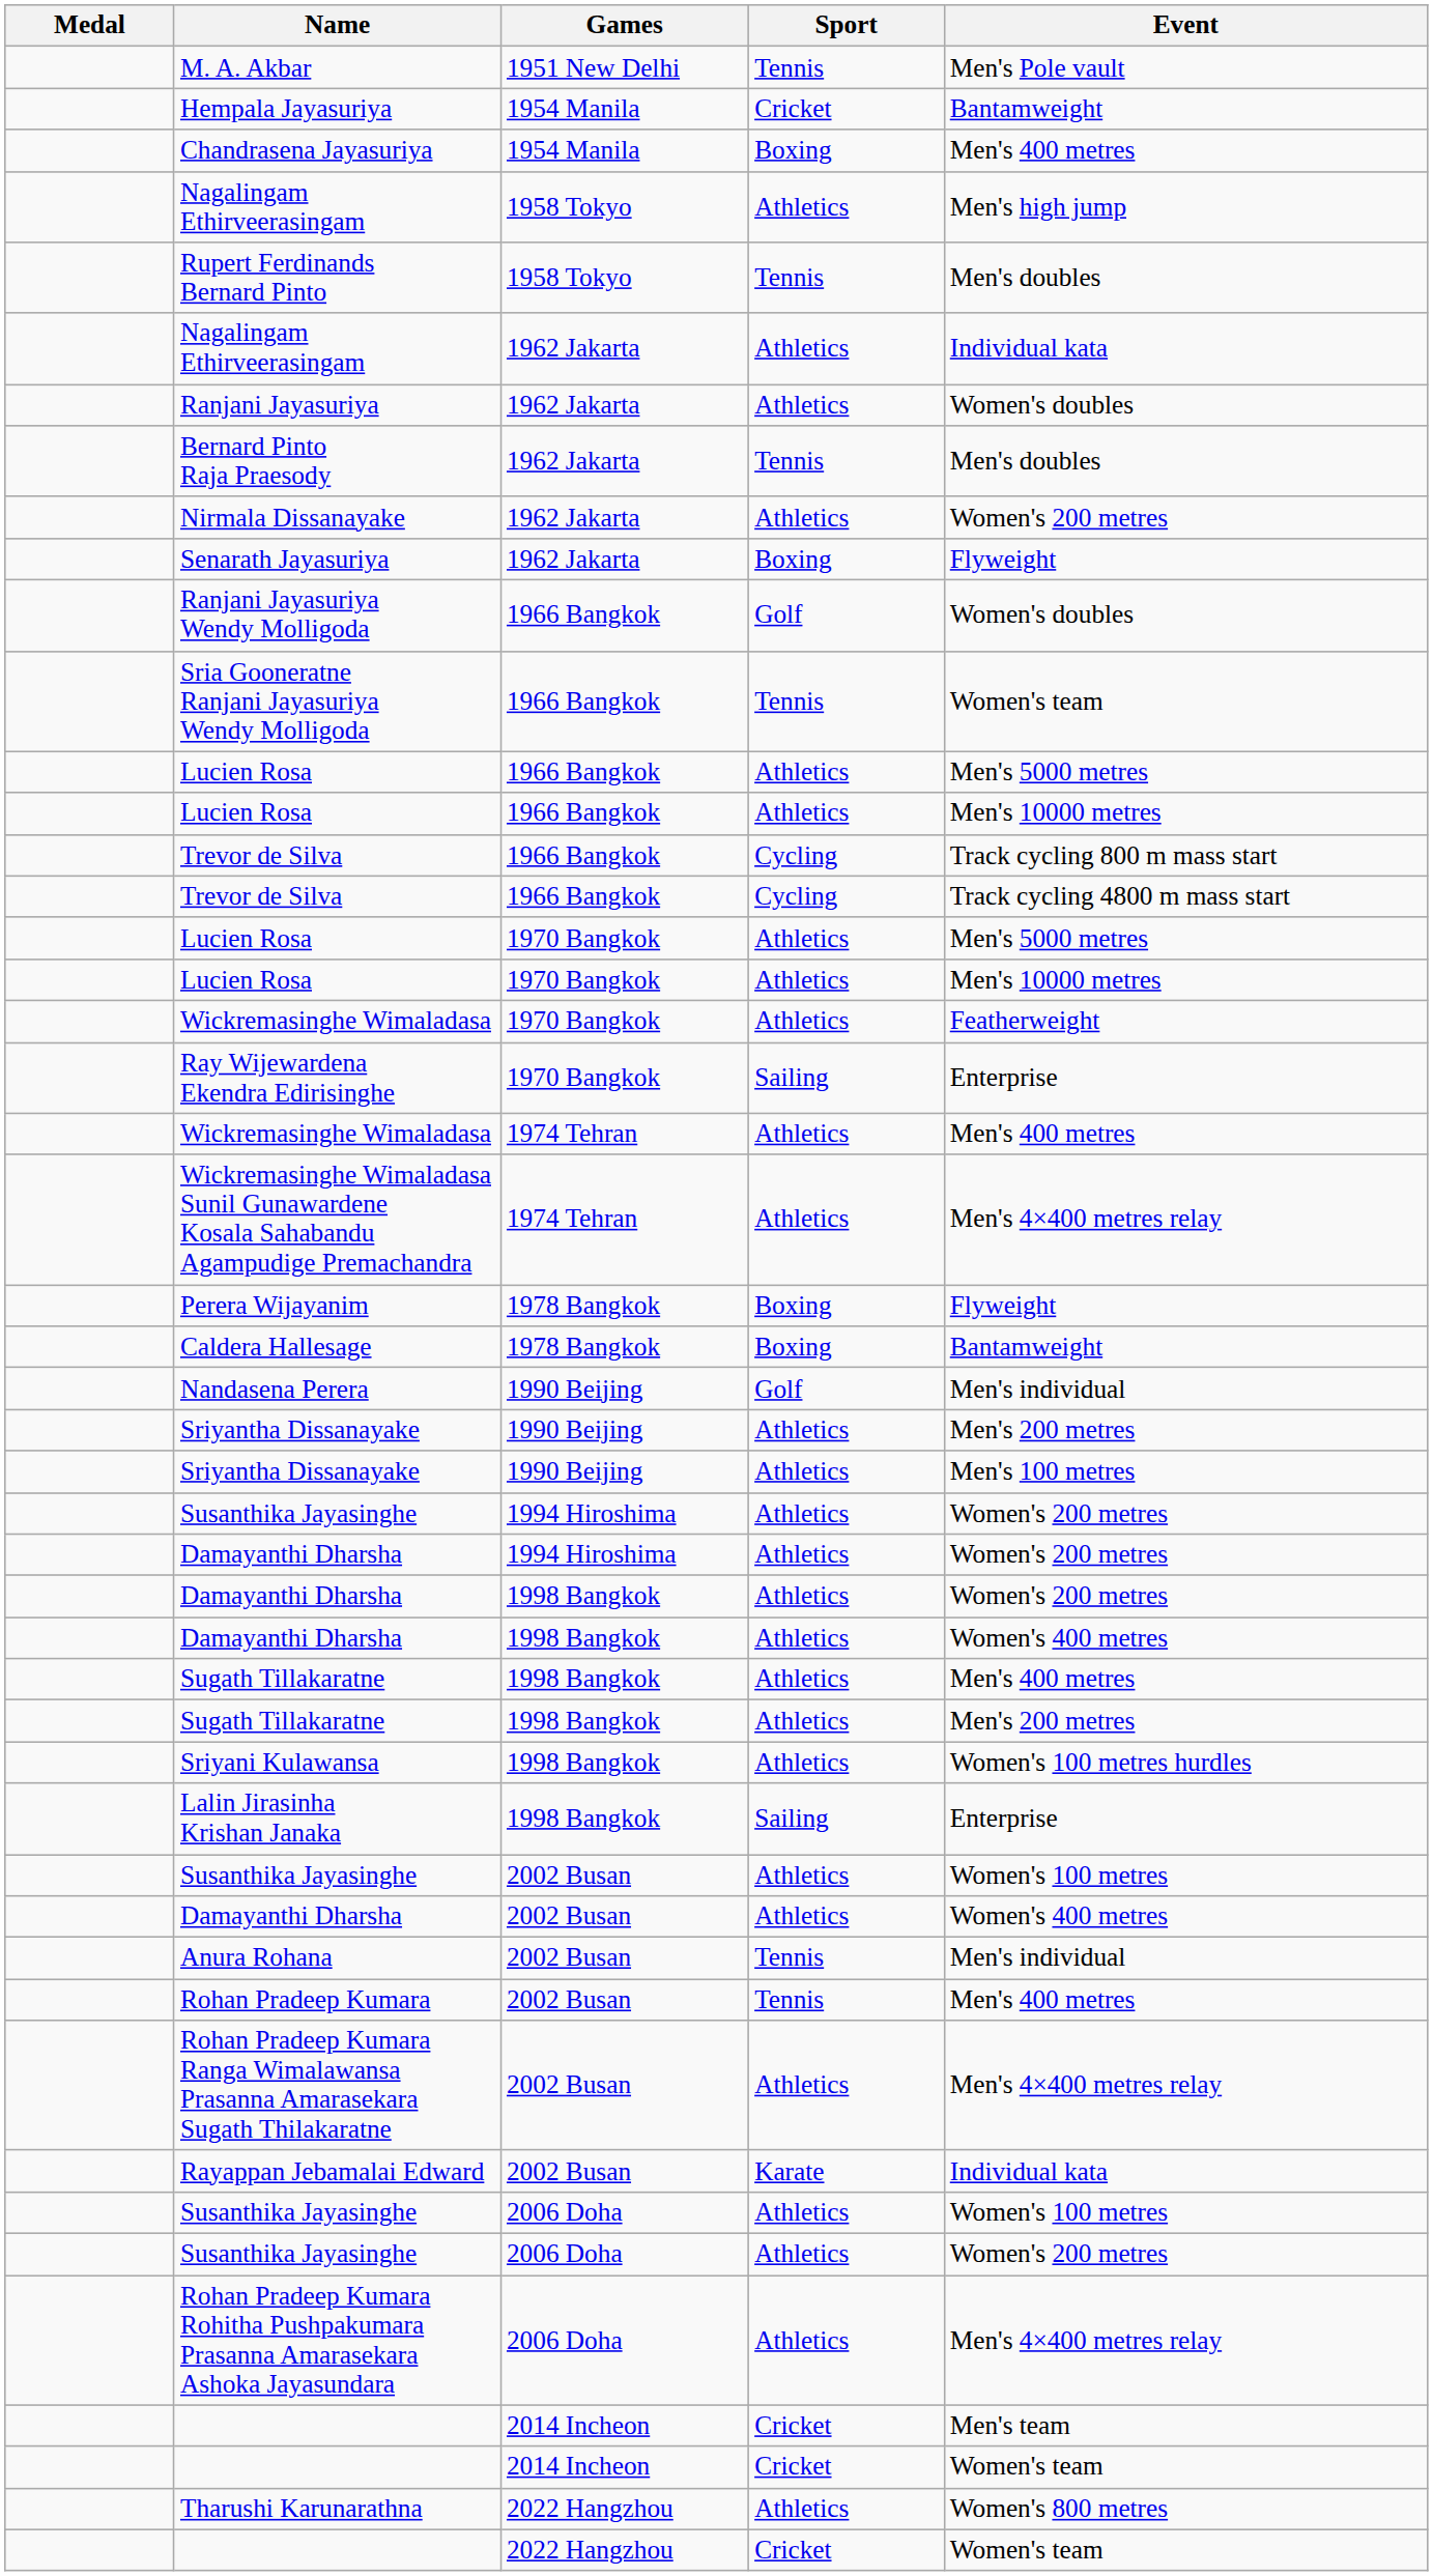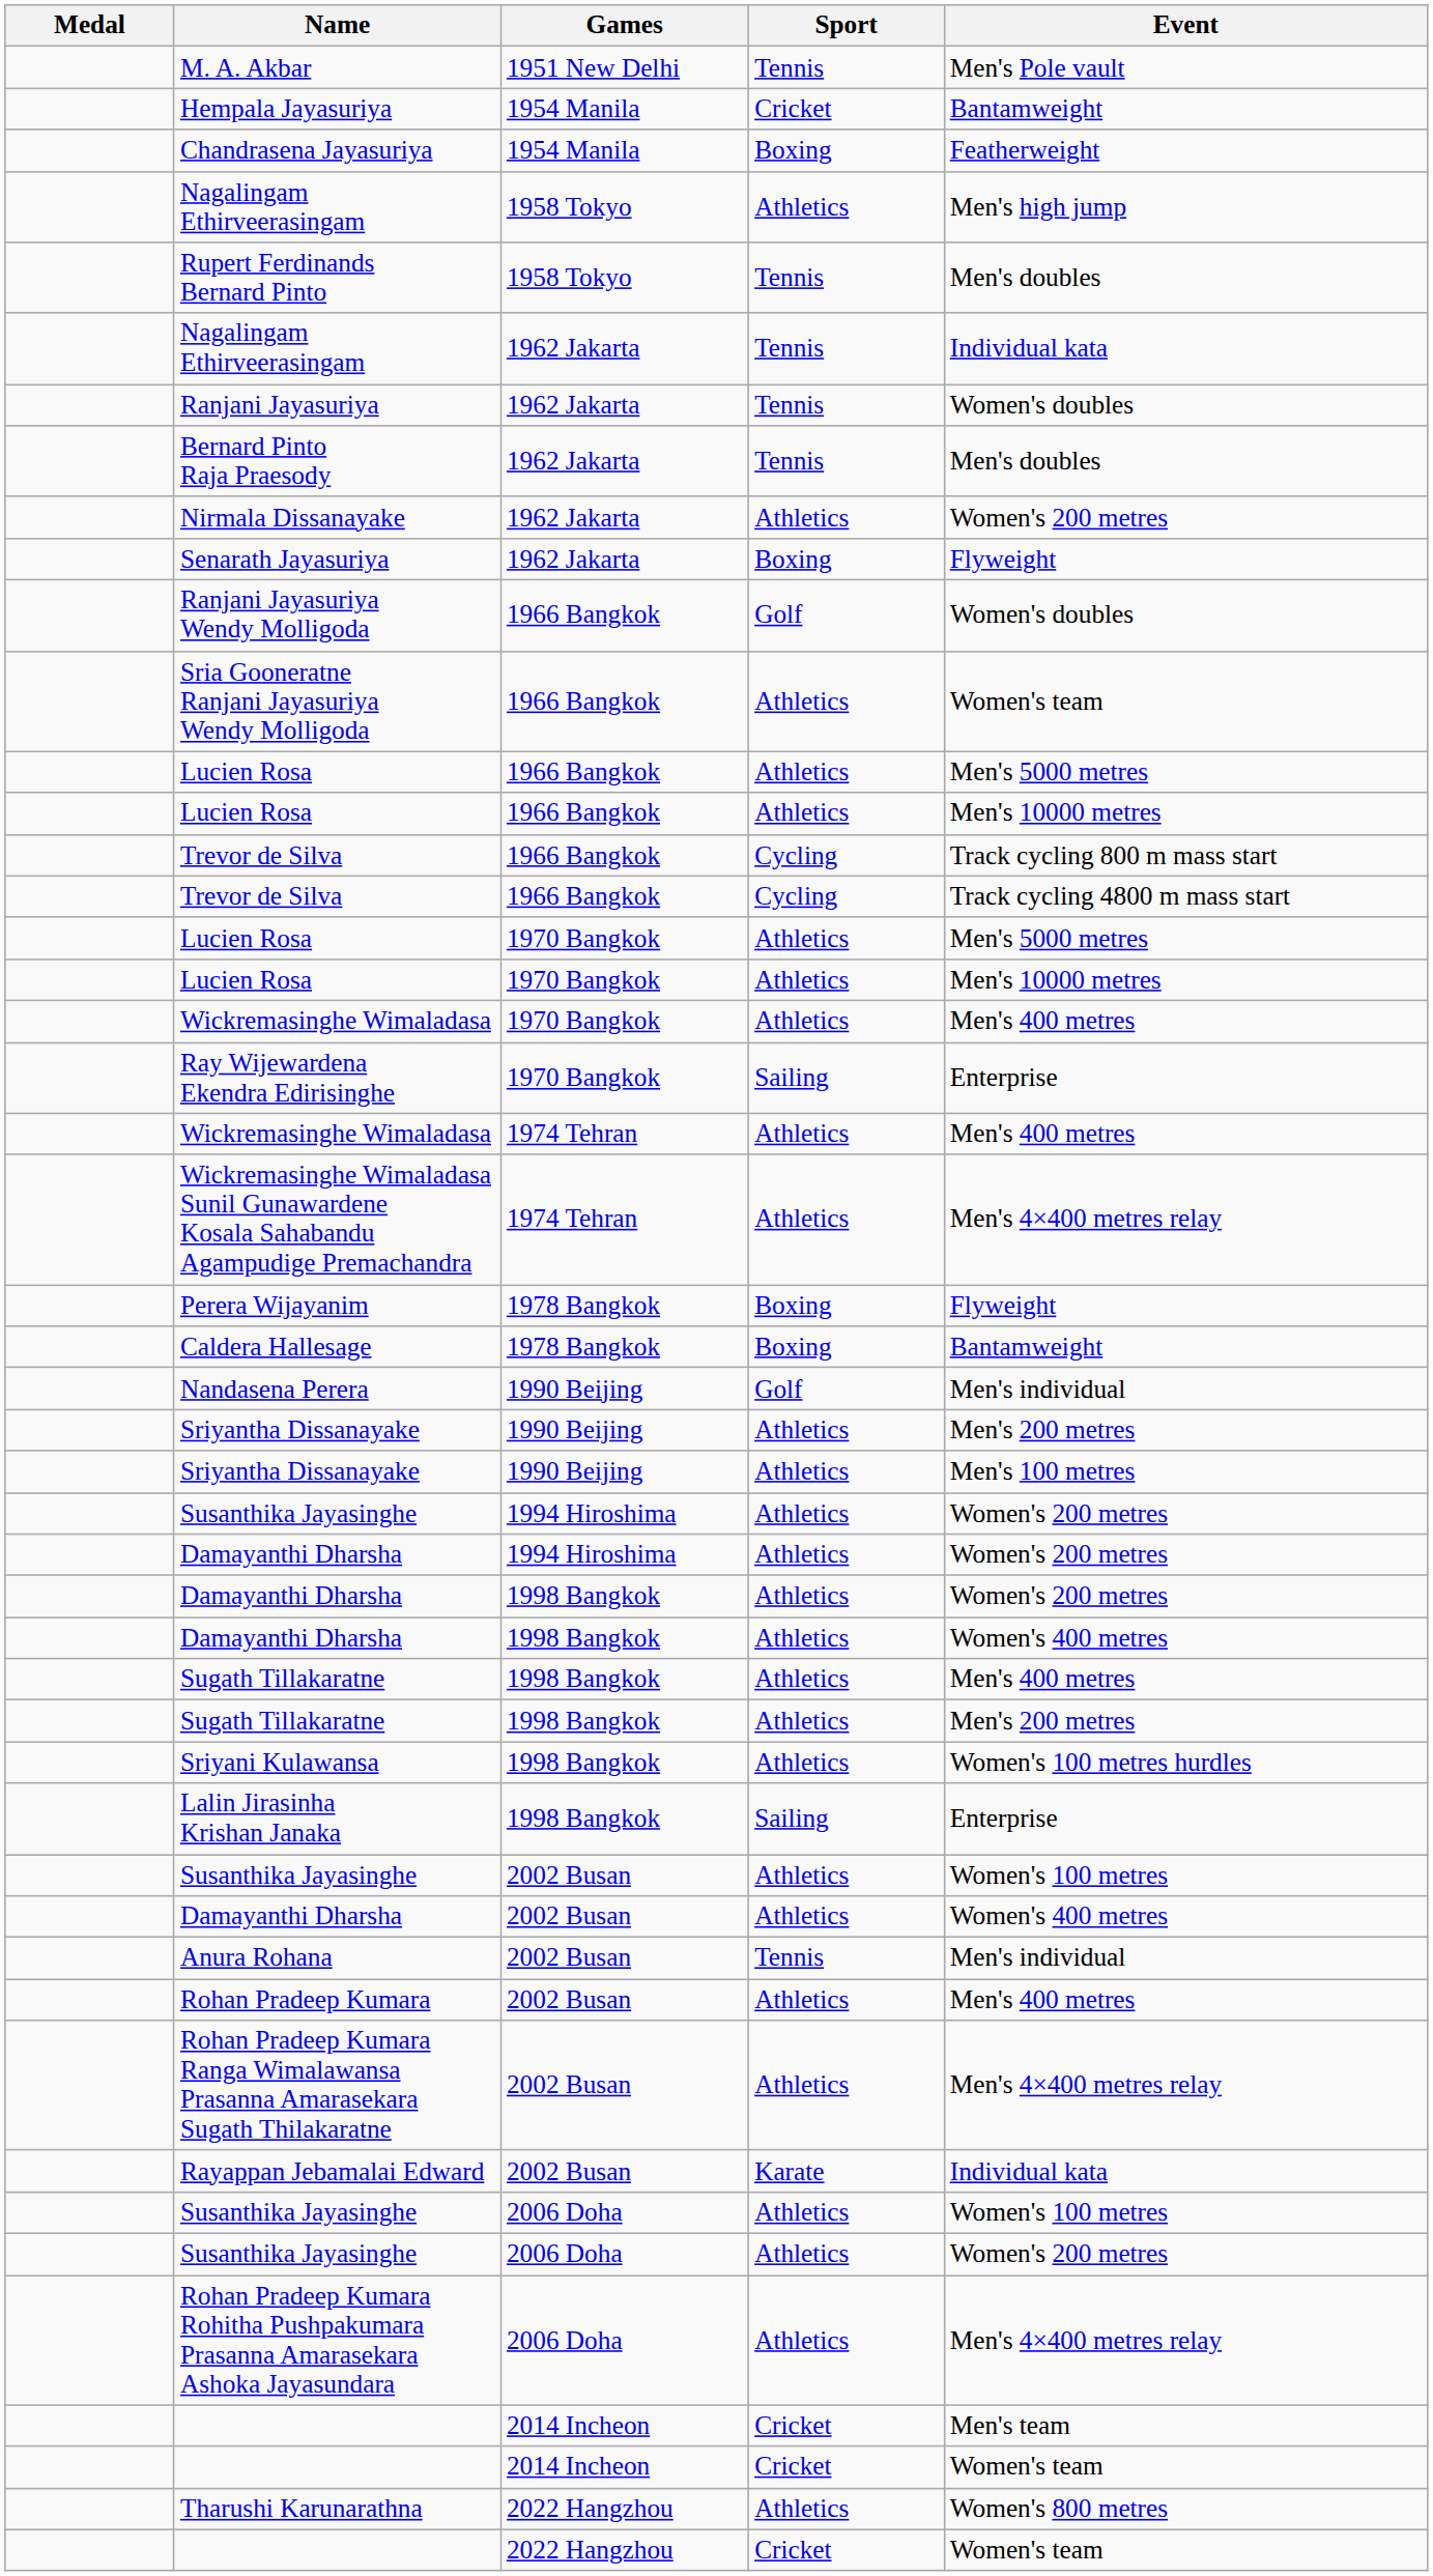Chandrasena Jayasuriya | Event: Men's 400 metres -> Featherweight
Nagalingam Ethirveerasingam / 1962 Jakarta | Sport: Athletics -> Tennis
Ranjani Jayasuriya | Sport: Athletics -> Tennis
Sria Gooneratne Ranjani Jayasuriya Wendy Molligoda | Sport: Tennis -> Athletics
Wickremasinghe Wimaladasa / 1970 Bangkok | Event: Featherweight -> Men's 400 metres
Rohan Pradeep Kumara | Sport: Tennis -> Athletics
